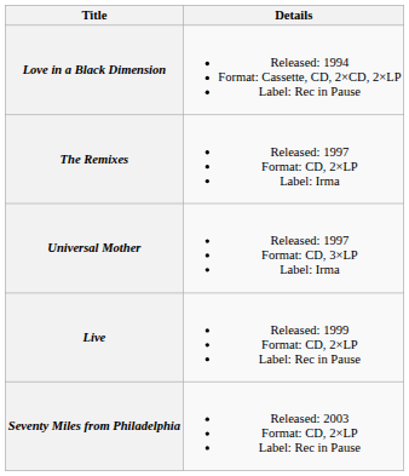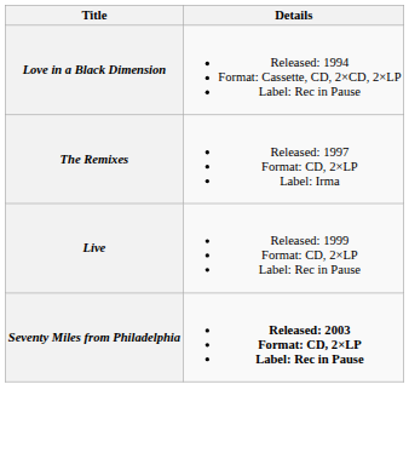- row: Universal Mother | Released: 1997 Format: CD, 3×LP Label: Irma
Seventy Miles from Philadelphia | Details: normal -> bold
